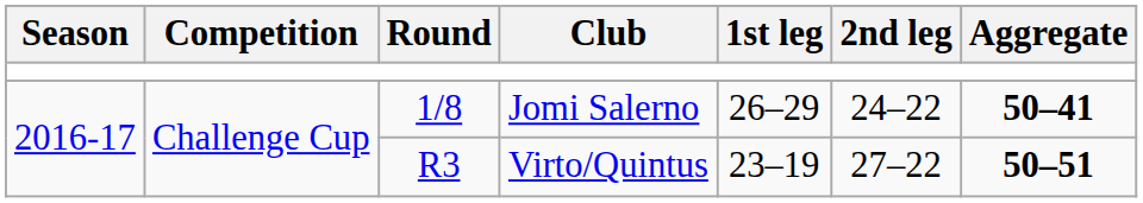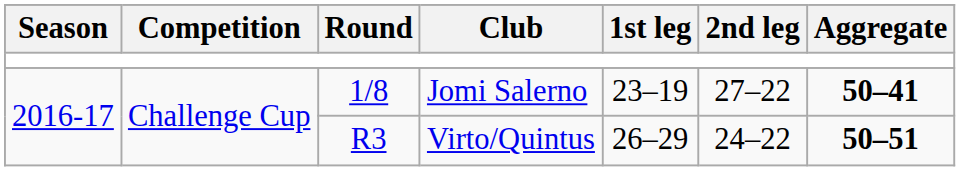Jomi Salerno | 1st leg: 26–29 -> 23–19
Jomi Salerno | 2nd leg: 24–22 -> 27–22
Virto/Quintus | 1st leg: 23–19 -> 26–29
Virto/Quintus | 2nd leg: 27–22 -> 24–22
